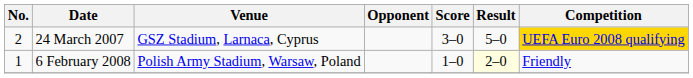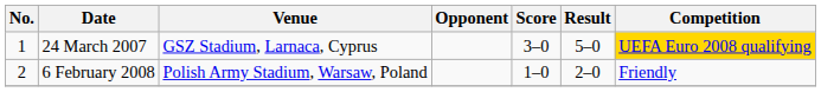24 March 2007 | No.: 2 -> 1
6 February 2008 | No.: 1 -> 2
6 February 2008 | Result: lightyellow background -> no background
